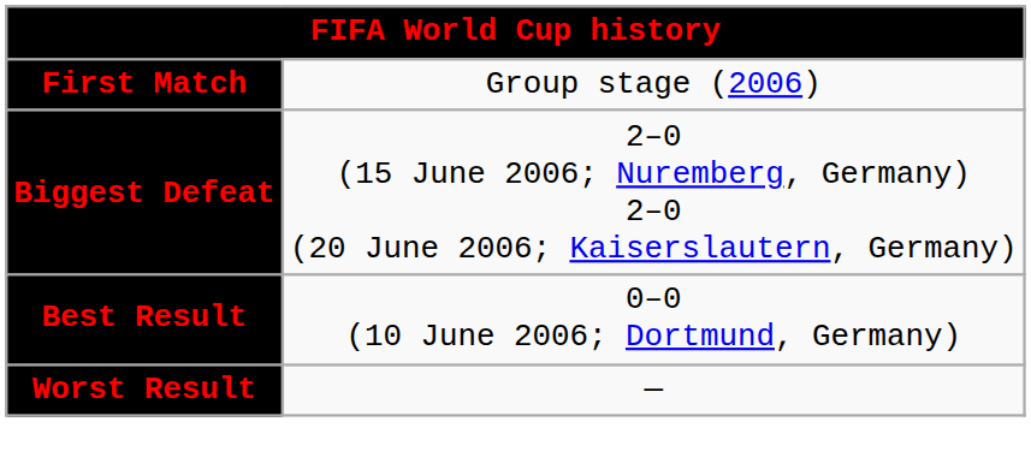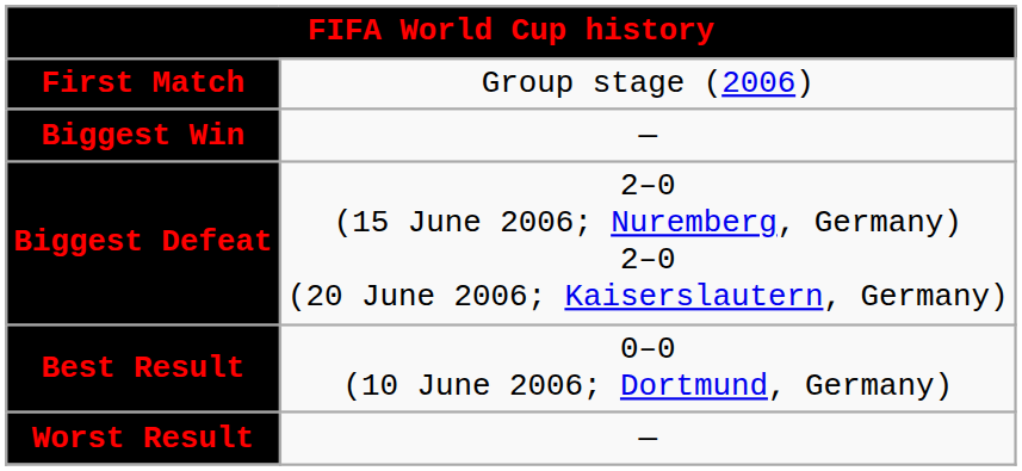+ row: Biggest Win | —
